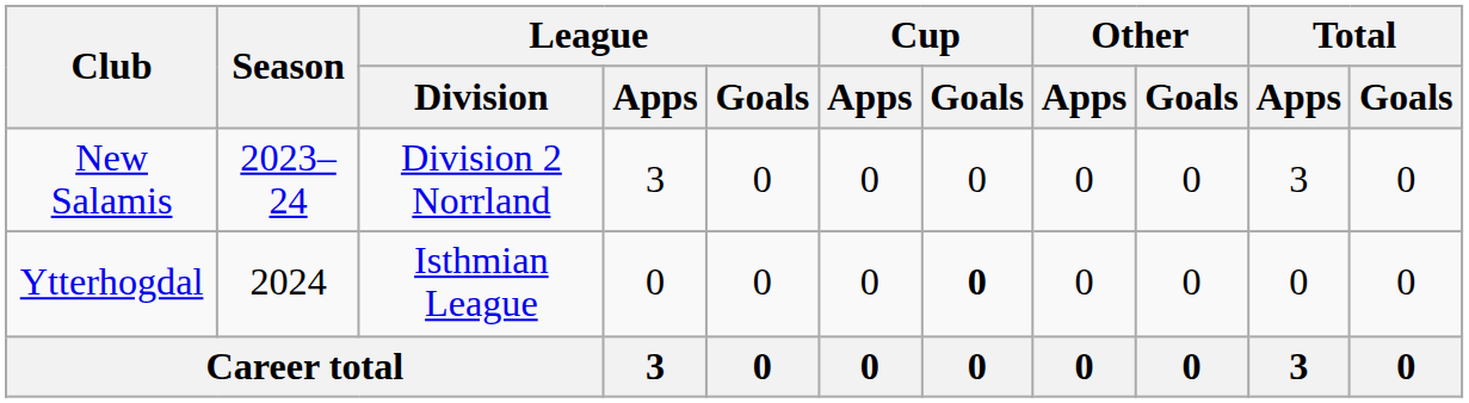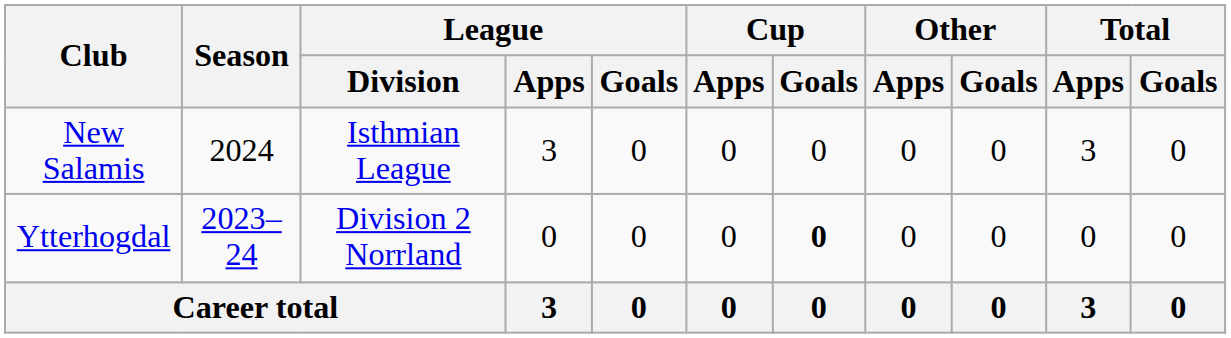New Salamis | Season: 2023–24 -> 2024
New Salamis | League / Division: Division 2 Norrland -> Isthmian League
Ytterhogdal | Season: 2024 -> 2023–24
Ytterhogdal | League / Division: Isthmian League -> Division 2 Norrland
